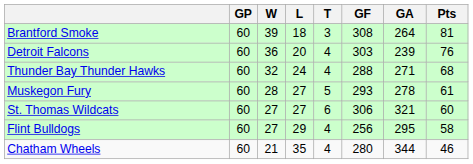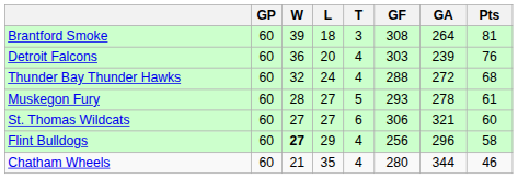Thunder Bay Thunder Hawks | GA: 271 -> 272
Flint Bulldogs | W: normal -> bold
Flint Bulldogs | GA: 295 -> 296
